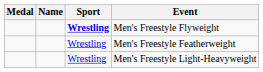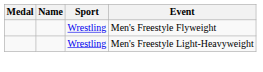Men's Freestyle Flyweight | Sport: bold -> normal
- row: Wrestling | Men's Freestyle Featherweight
